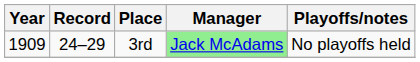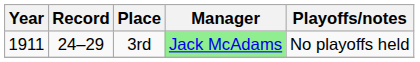3rd | Year: 1909 -> 1911
